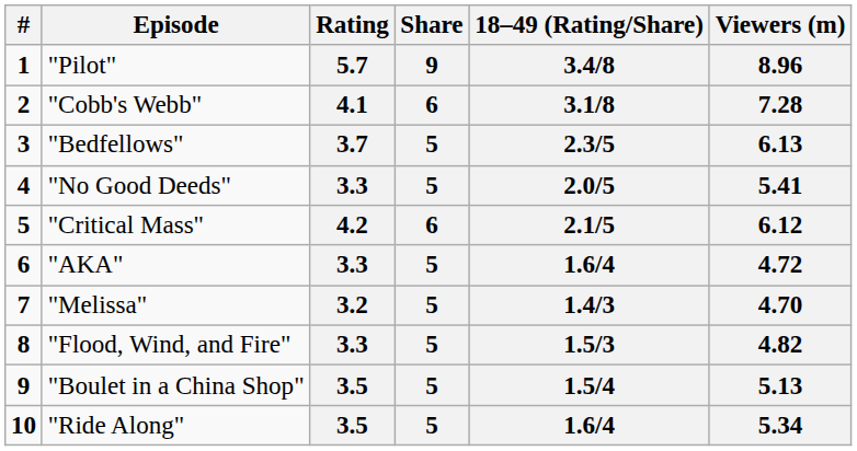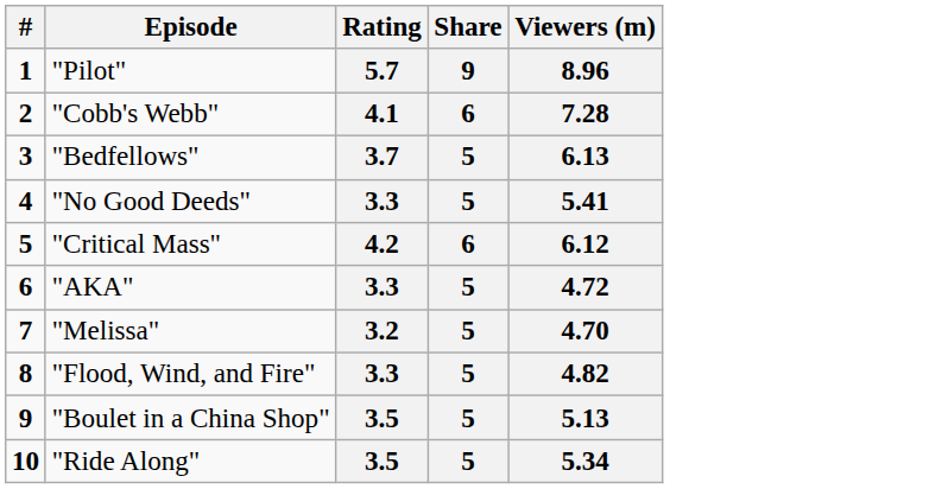- column: 18–49 (Rating/Share) | 3.4/8 | 3.1/8 | 2.3/5 | 2.0/5 | 2.1/5 | 1.6/4 | 1.4/3 | 1.5/3 | 1.5/4 | 1.6/4
